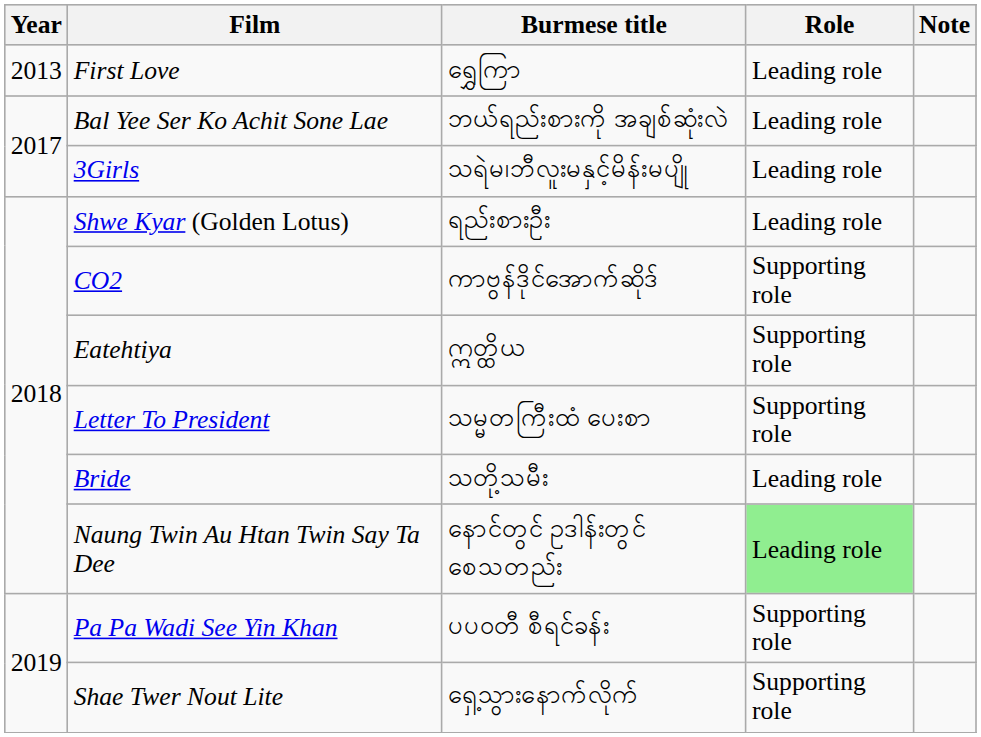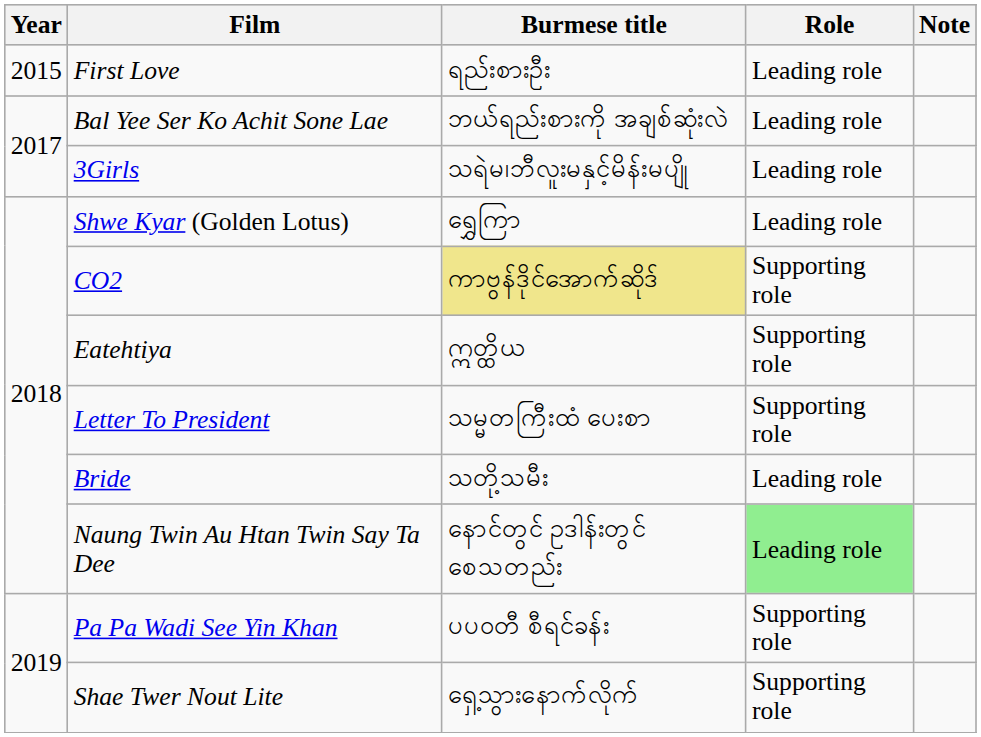First Love | Year: 2013 -> 2015
First Love | Burmese title: ရွှေကြာ -> ရည်းစားဦး
Shwe Kyar (Golden Lotus) | Burmese title: ရည်းစားဦး -> ရွှေကြာ
CO2 | Burmese title: no background -> khaki background
